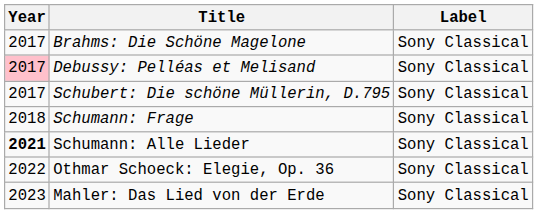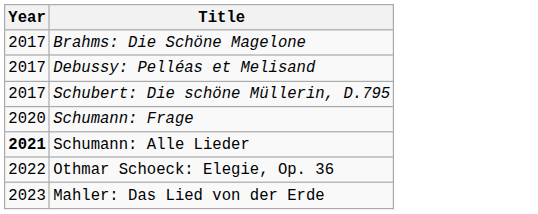- column: Label | Sony Classical | Sony Classical | Sony Classical | Sony Classical | Sony Classical | Sony Classical | Sony Classical
Debussy: Pelléas et Melisand | Year: pink background -> no background
Schumann: Frage | Year: 2018 -> 2020
